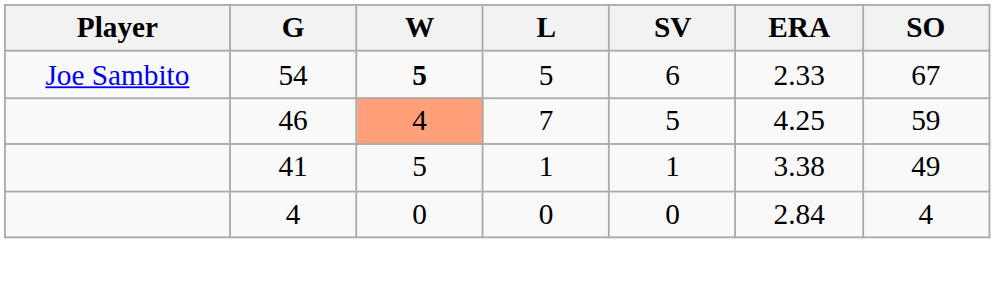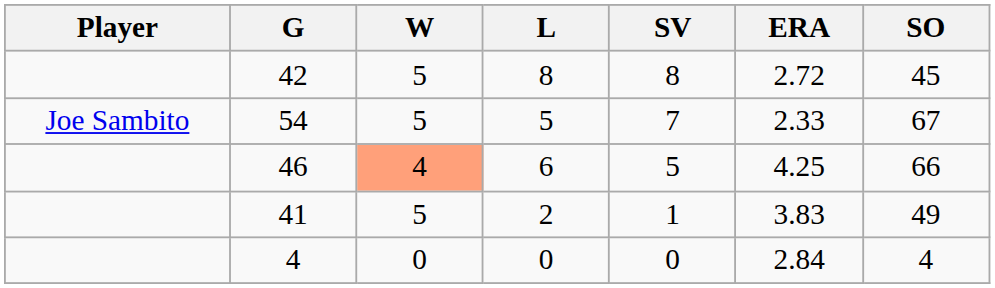+ row: 42 | 5 | 8 | 8 | 2.72 | 45
54 | W: bold -> normal
54 | SV: 6 -> 7
46 | L: 7 -> 6
46 | SO: 59 -> 66
41 | L: 1 -> 2
41 | ERA: 3.38 -> 3.83
